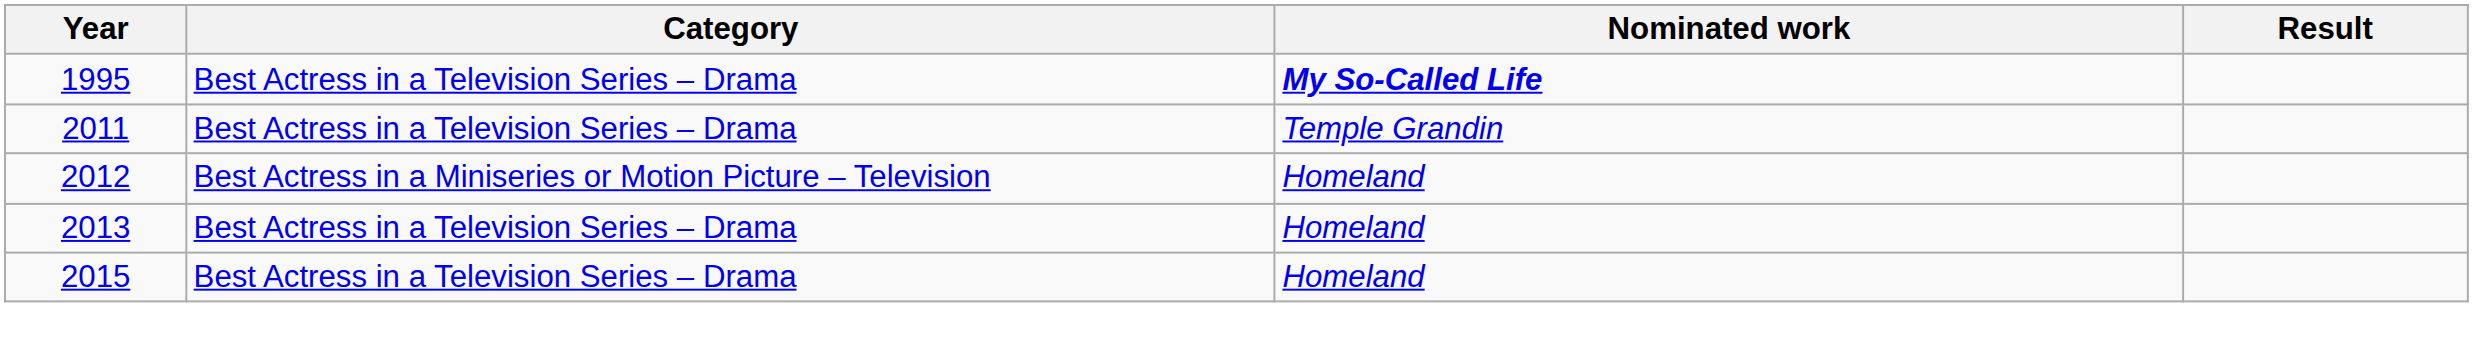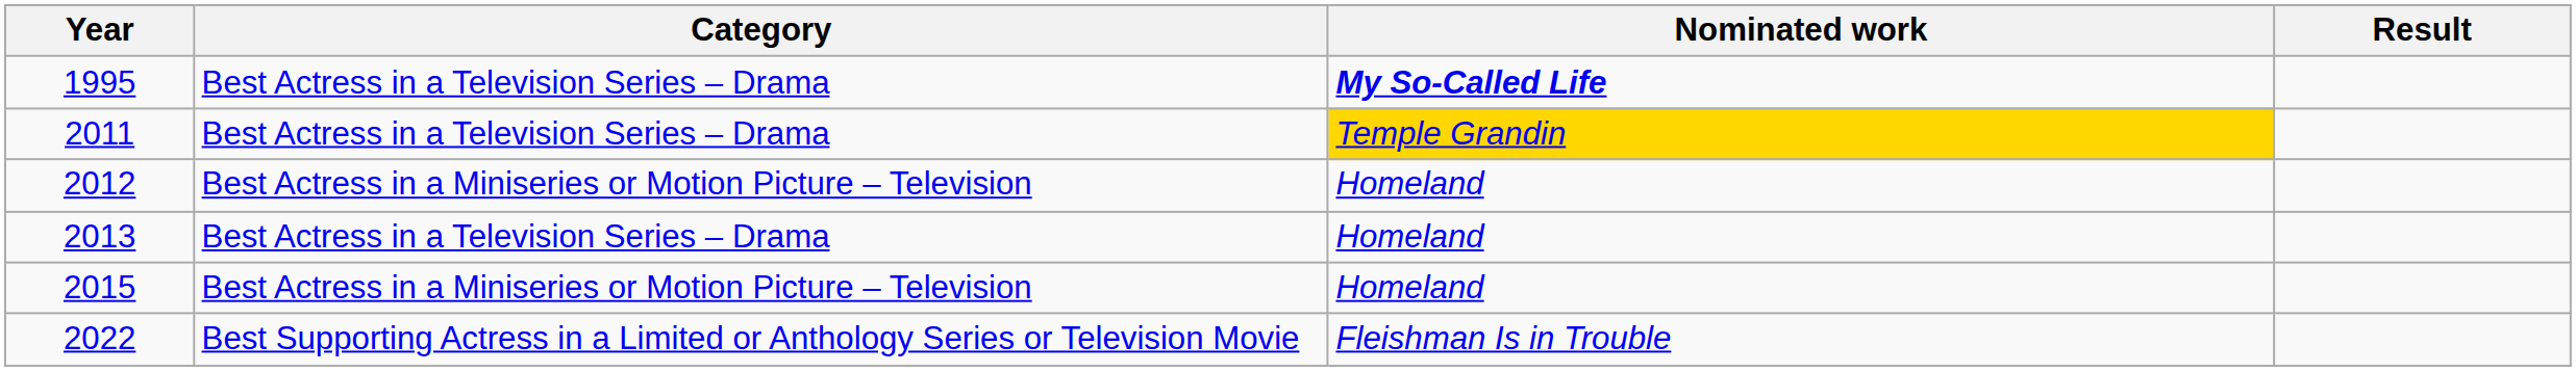2011 | Nominated work: no background -> gold background
2015 | Category: Best Actress in a Television Series – Drama -> Best Actress in a Miniseries or Motion Picture – Television
+ row: 2022 | Best Supporting Actress in a Limited or Anthology Series or Television Movie | Fleishman Is in Trouble
